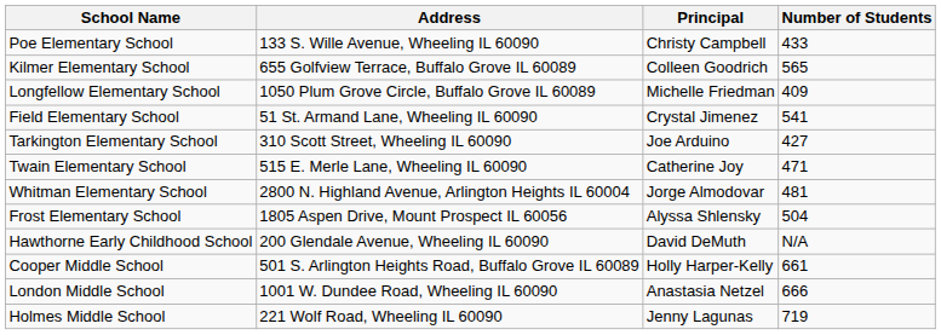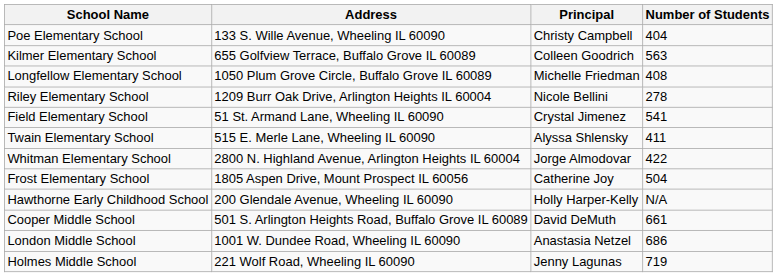Poe Elementary School | Number of Students: 433 -> 404
Kilmer Elementary School | Number of Students: 565 -> 563
Longfellow Elementary School | Number of Students: 409 -> 408
+ row: Riley Elementary School | 1209 Burr Oak Drive, Arlington Heights IL 60004 | Nicole Bellini | 278
- row: Tarkington Elementary School | 310 Scott Street, Wheeling IL 60090 | Joe Arduino | 427
Twain Elementary School | Principal: Catherine Joy -> Alyssa Shlensky
Twain Elementary School | Number of Students: 471 -> 411
Whitman Elementary School | Number of Students: 481 -> 422
Frost Elementary School | Principal: Alyssa Shlensky -> Catherine Joy
Hawthorne Early Childhood School | Principal: David DeMuth -> Holly Harper-Kelly
Cooper Middle School | Principal: Holly Harper-Kelly -> David DeMuth
London Middle School | Number of Students: 666 -> 686
